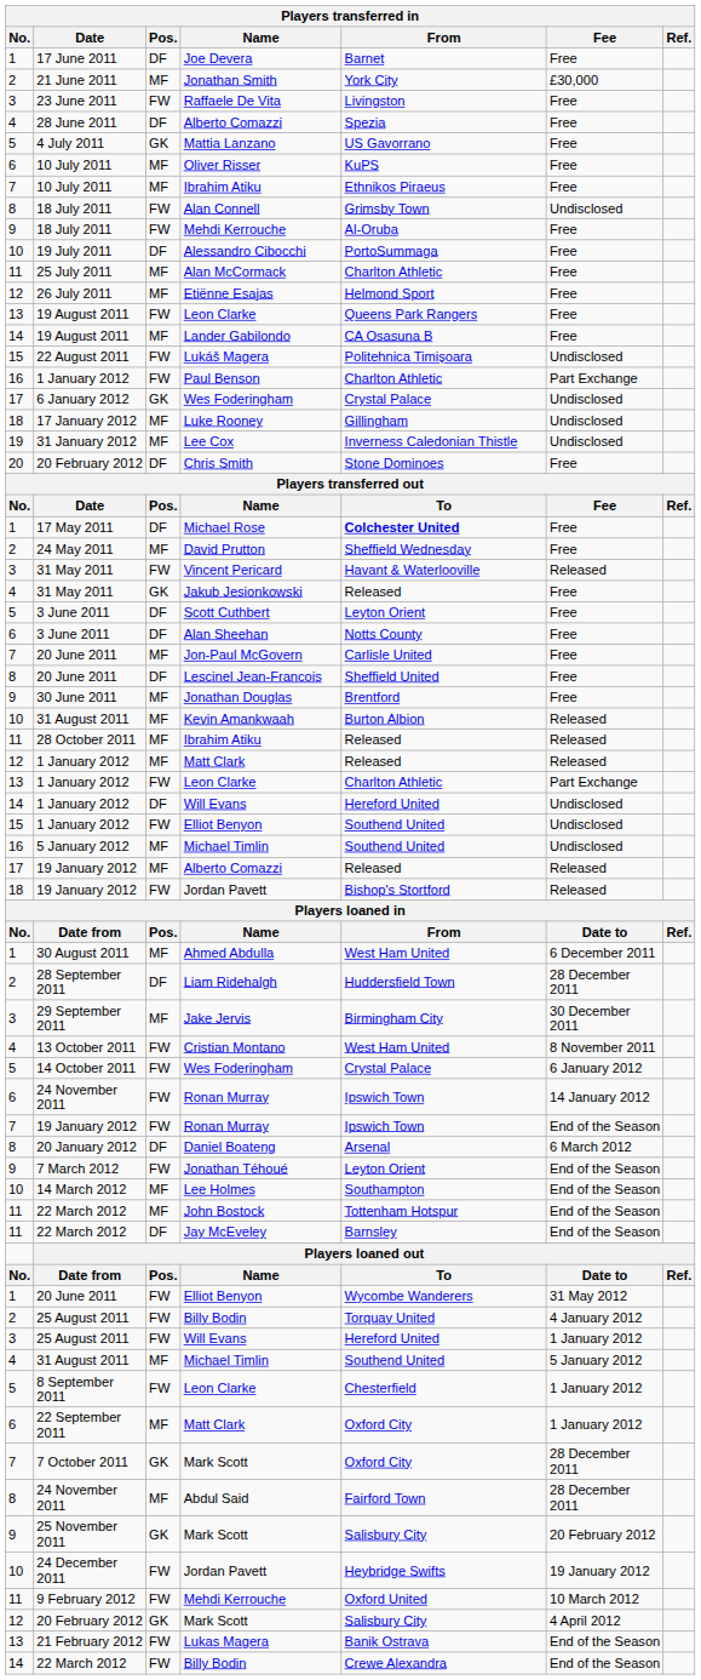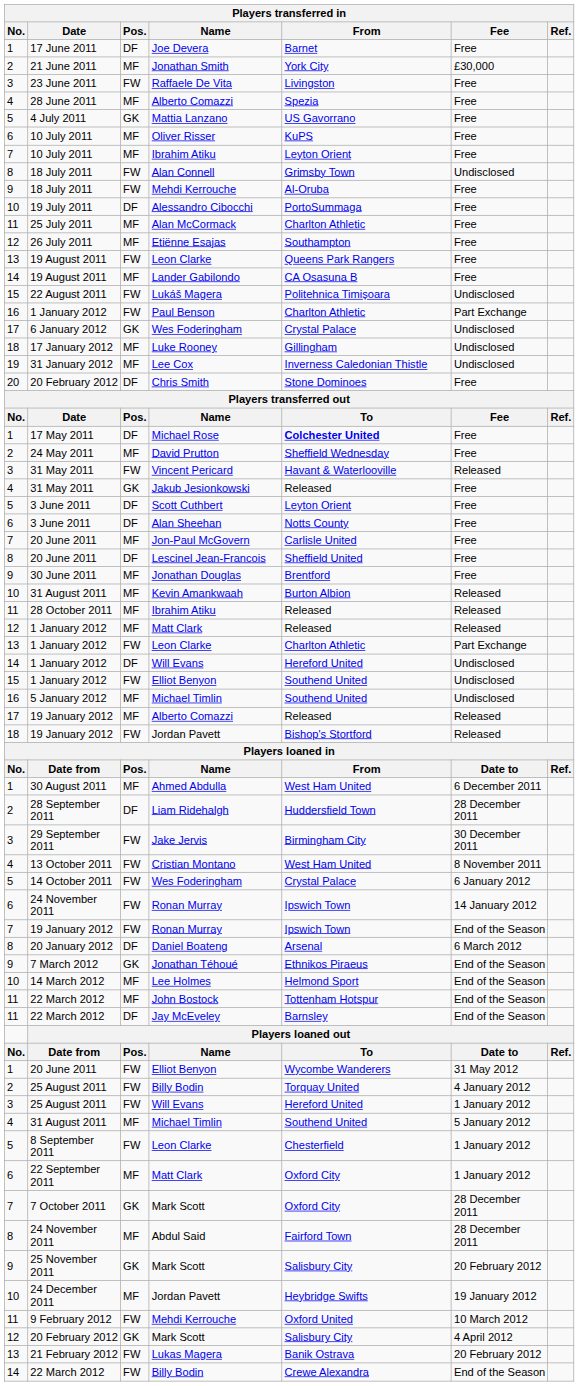28 June 2011 / Alberto Comazzi | Players transferred in / Pos.: DF -> MF
10 July 2011 / Ibrahim Atiku | Players transferred in / From: Ethnikos Piraeus -> Leyton Orient
Etiënne Esajas | Players transferred in / From: Helmond Sport -> Southampton
Jake Jervis | Players transferred in / Pos.: MF -> FW
Jonathan Téhoué | Players transferred in / Pos.: FW -> GK
Jonathan Téhoué | Players transferred in / From: Leyton Orient -> Ethnikos Piraeus
Lee Holmes | Players transferred in / From: Southampton -> Helmond Sport
24 December 2011 / Jordan Pavett | Players transferred in / Pos.: FW -> MF
Lukas Magera | Players transferred in / Fee: End of the Season -> 20 February 2012
